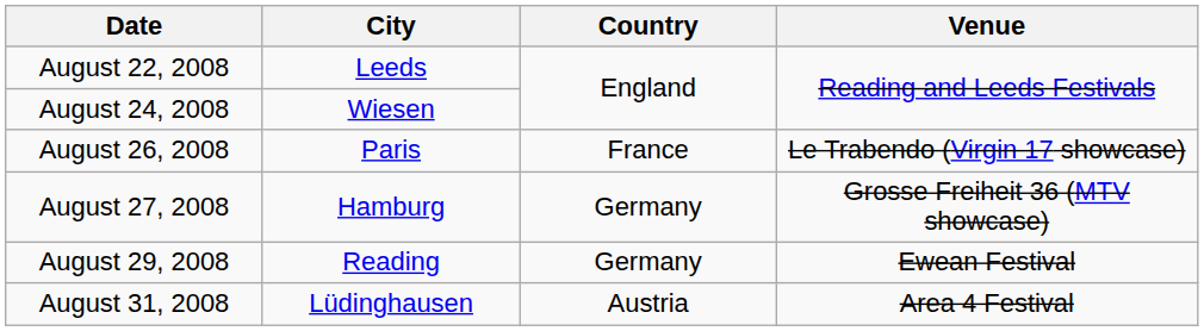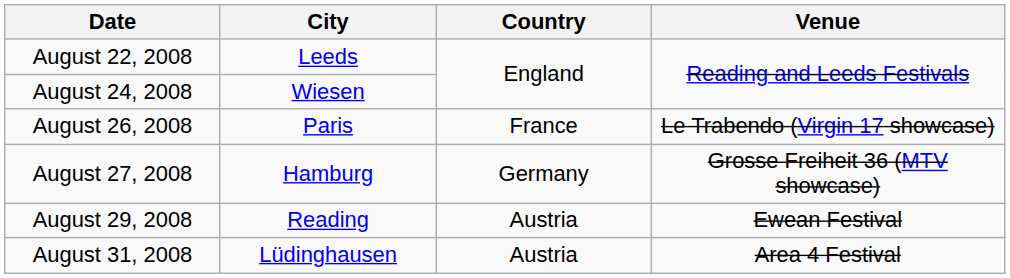August 29, 2008 | Country: Germany -> Austria
